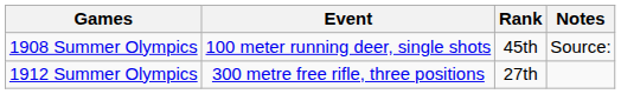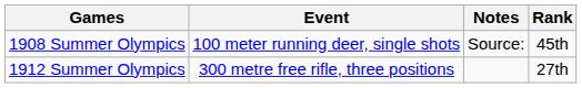columns swapped: Rank <-> Notes
